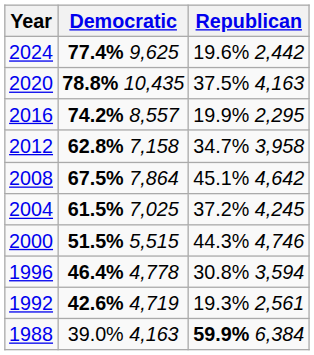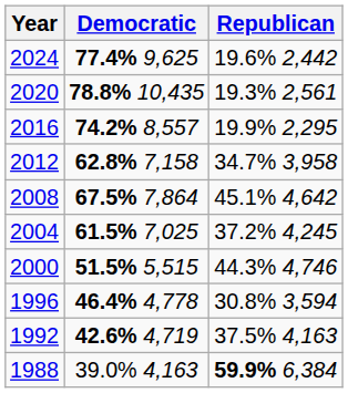2020 | Republican: 37.5% 4,163 -> 19.3% 2,561
1992 | Republican: 19.3% 2,561 -> 37.5% 4,163
